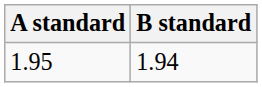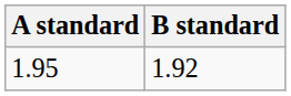1.95 | B standard: 1.94 -> 1.92
